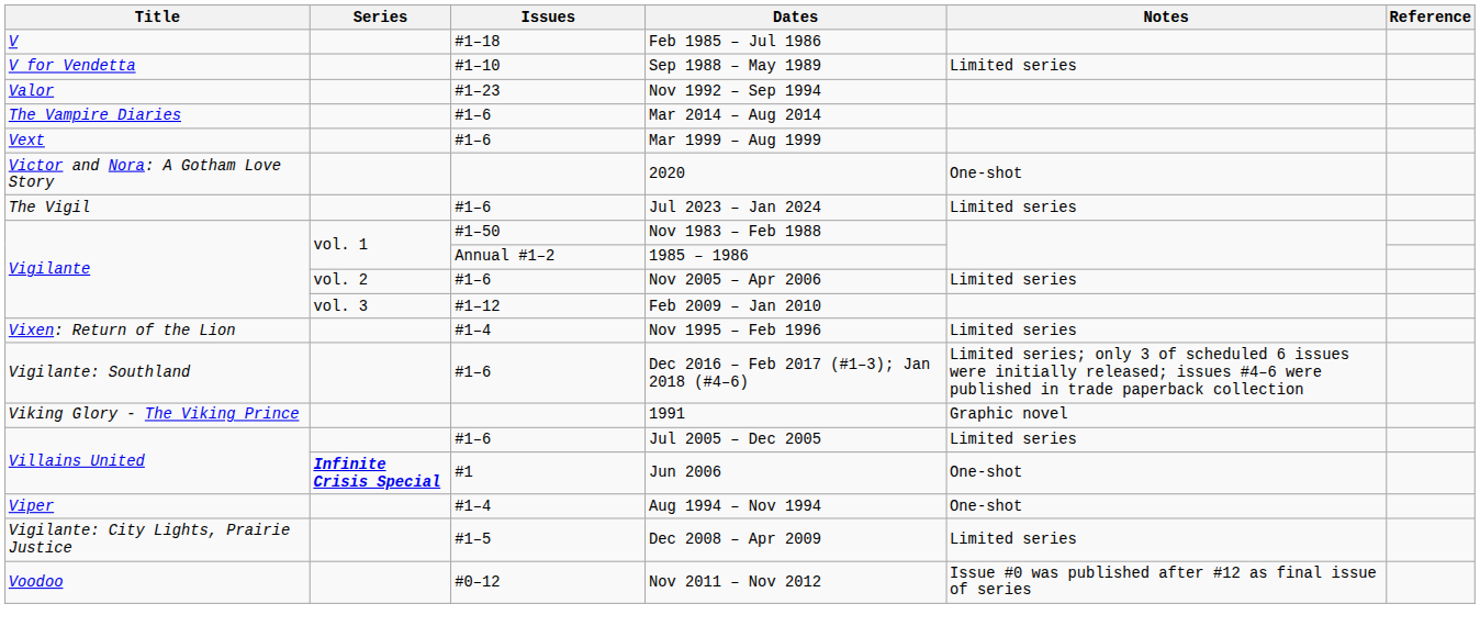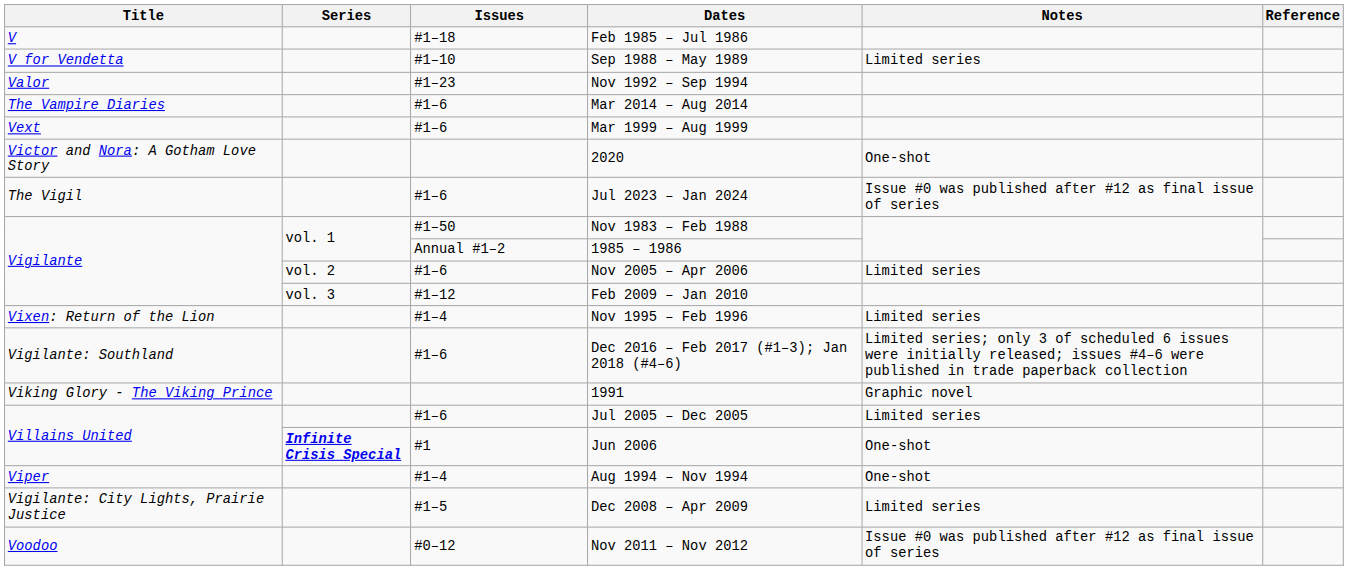Jul 2023 – Jan 2024 | Notes: Limited series -> Issue #0 was published after #12 as final issue of series
